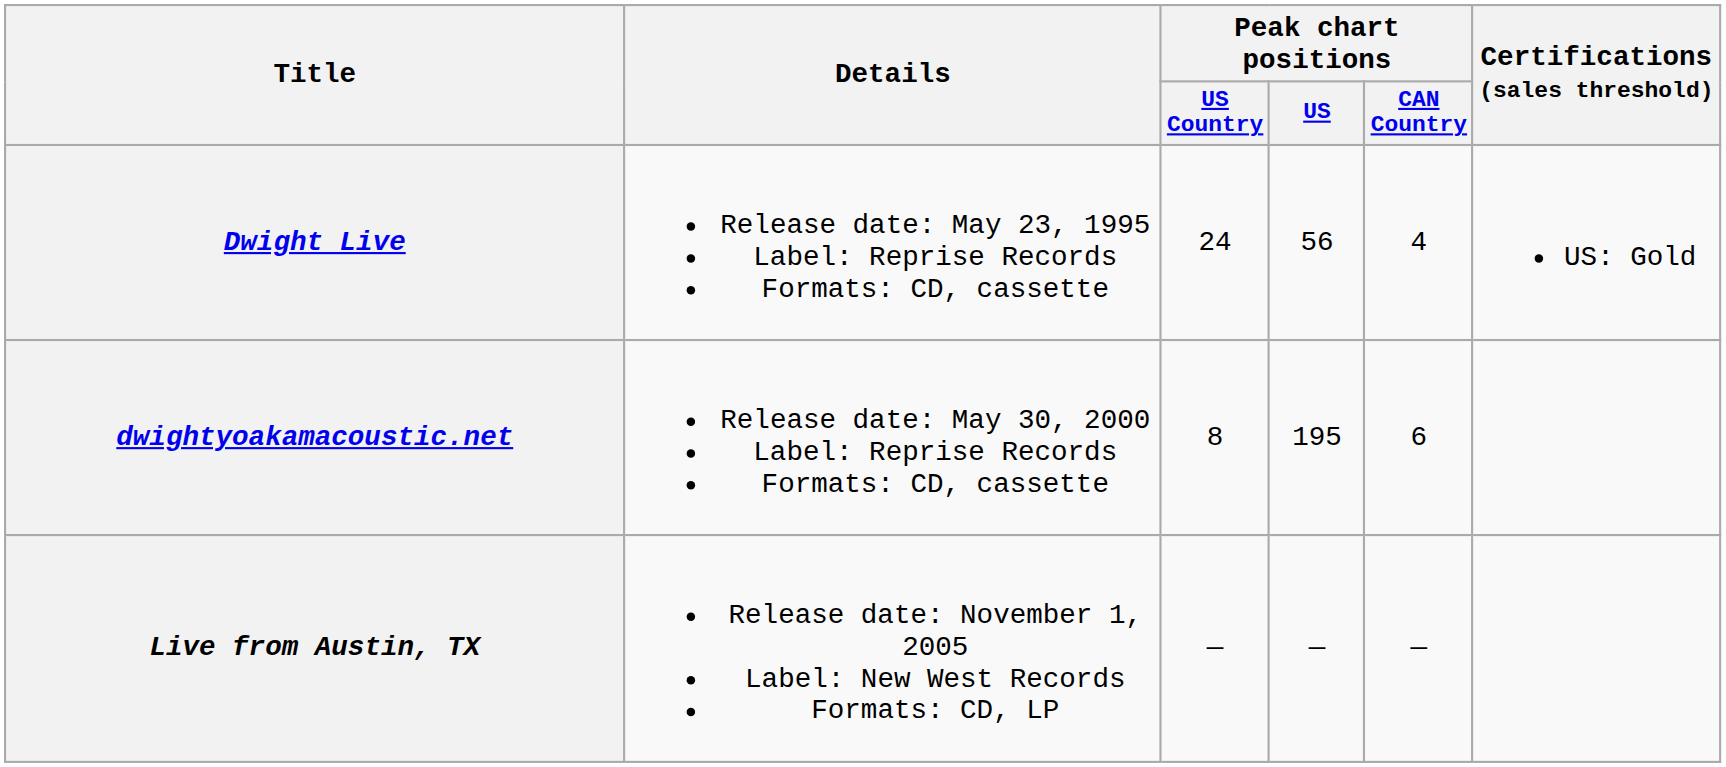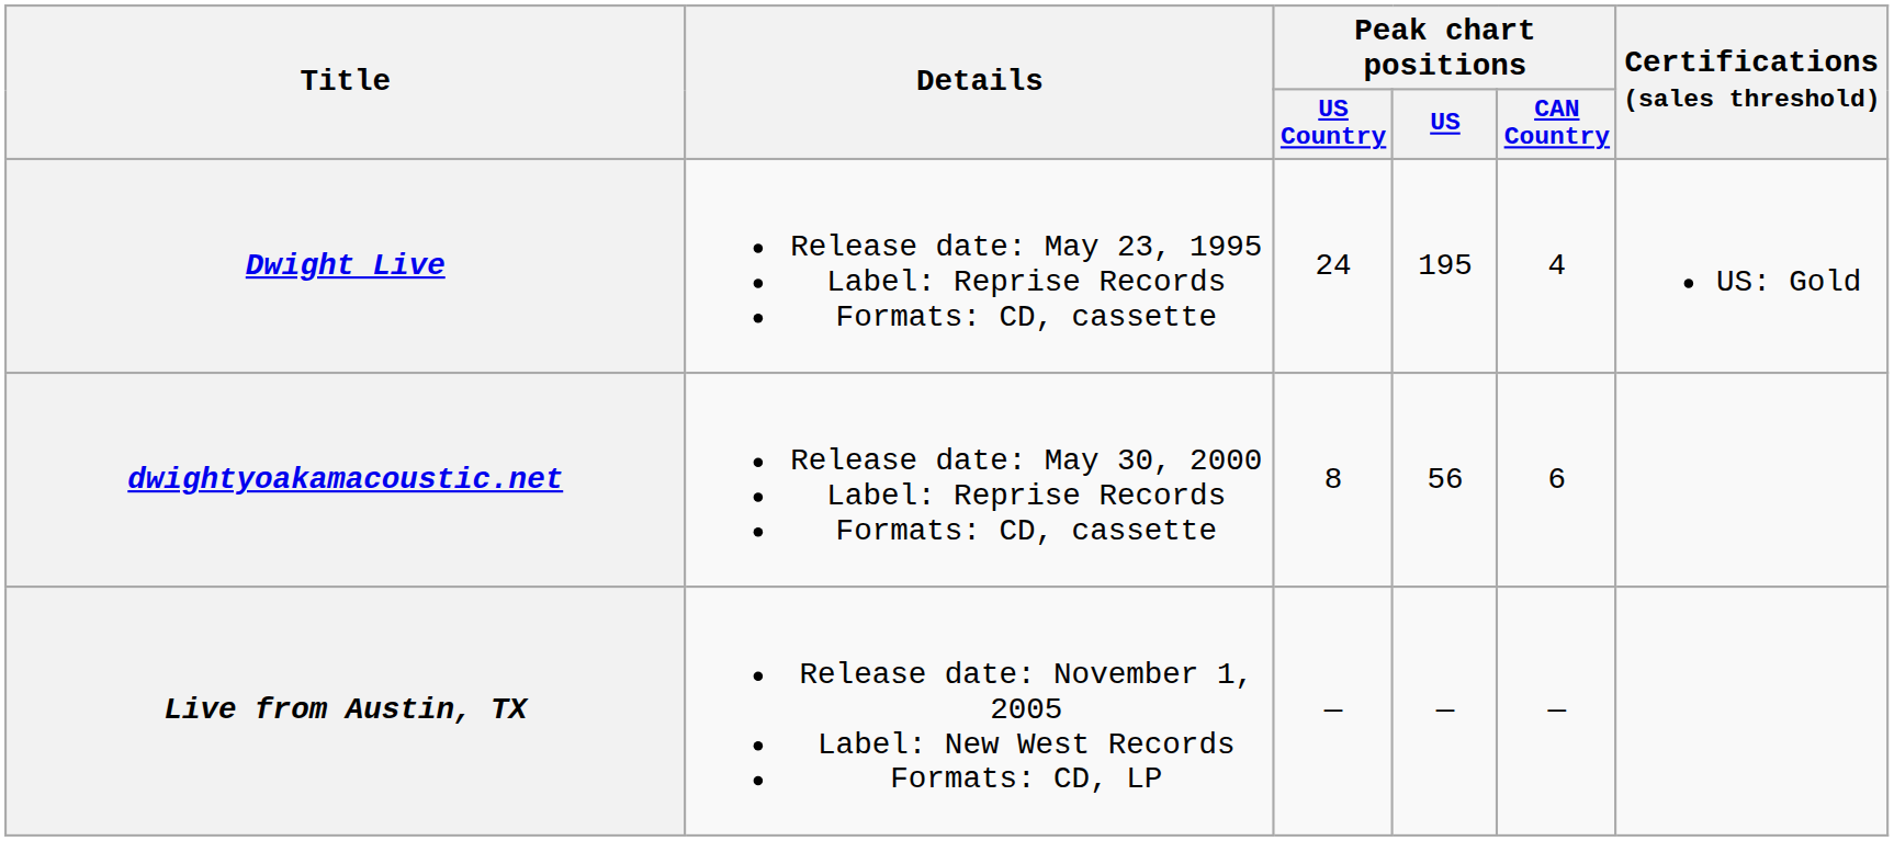Dwight Live | Peak chart positions / US: 56 -> 195
dwightyoakamacoustic.net | Peak chart positions / US: 195 -> 56
